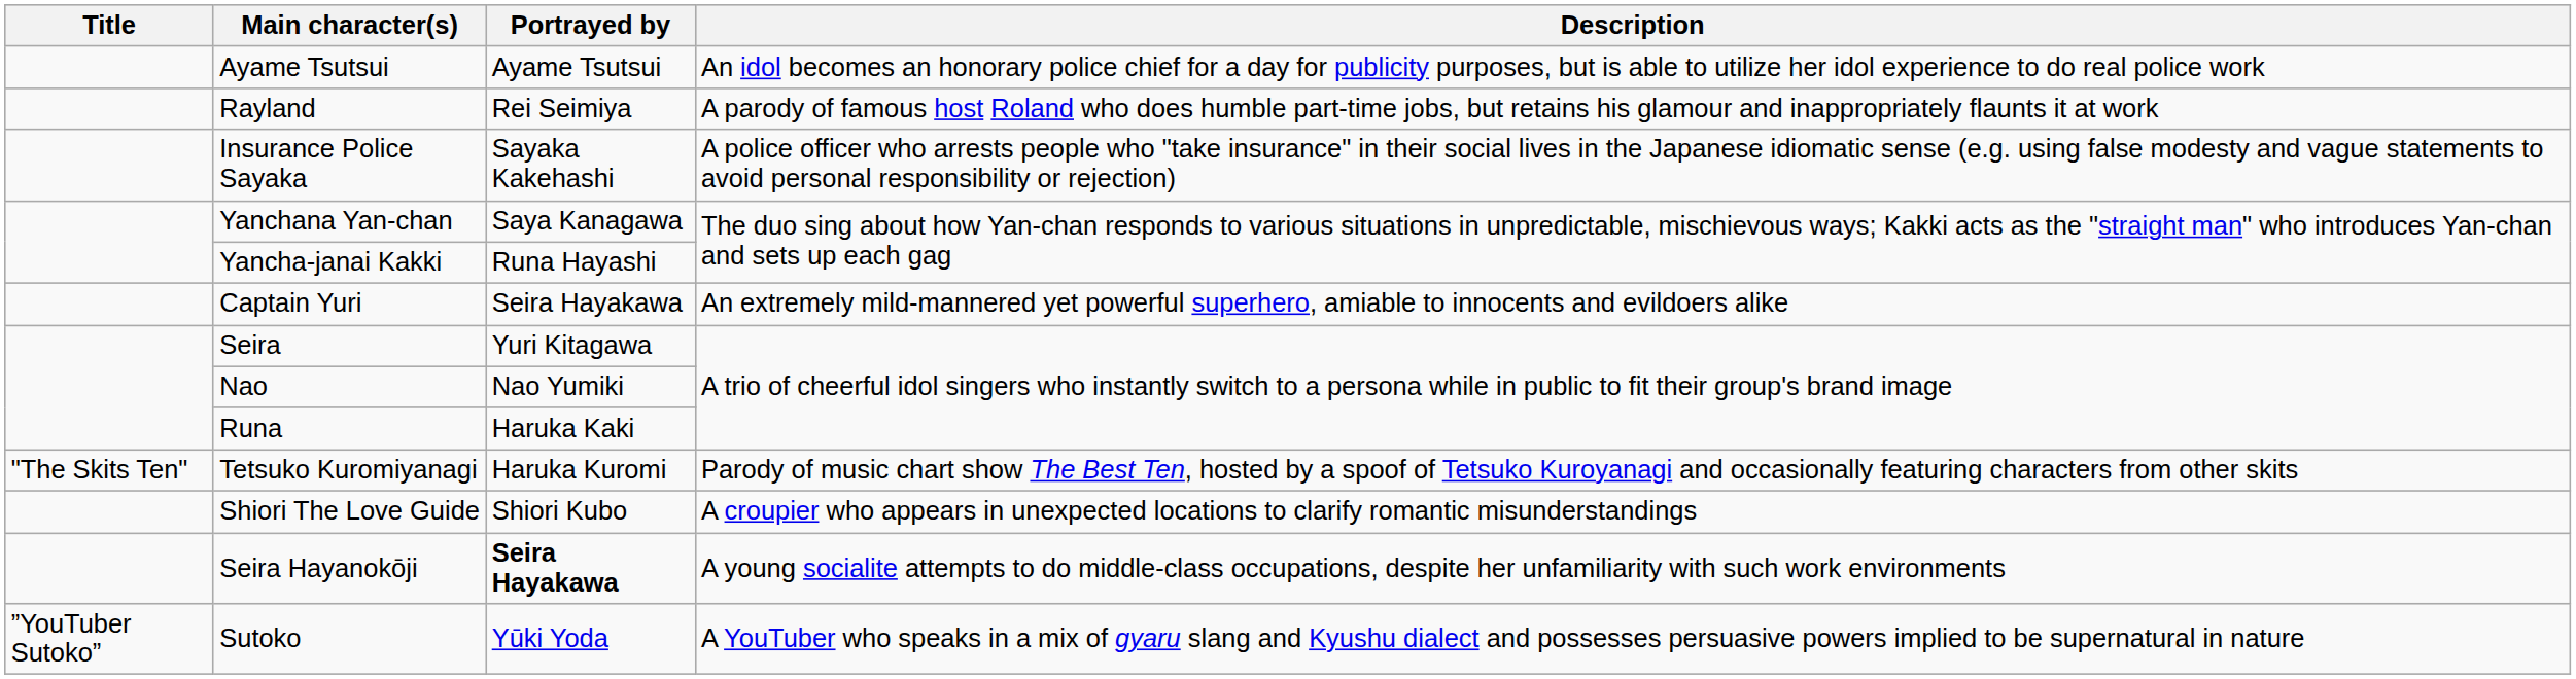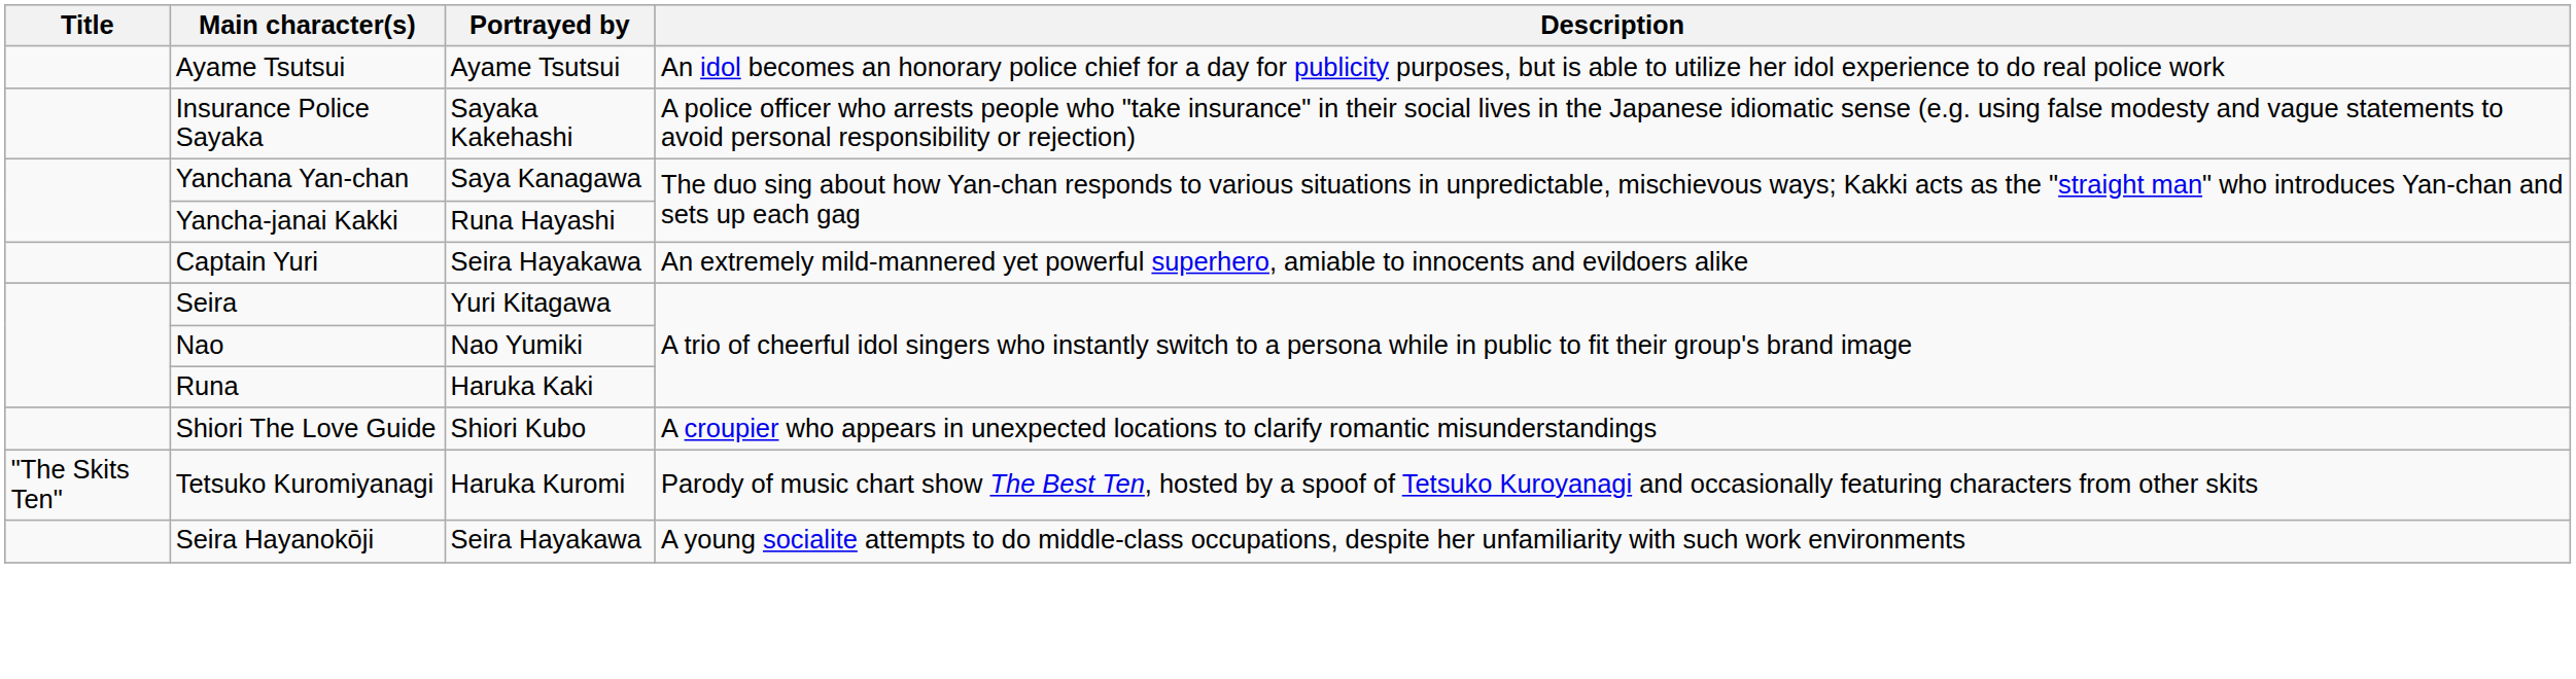- row: Rayland | Rei Seimiya | A parody of famous host Roland who does humble part-time jobs, but retains his glamour and inappropriately flaunts it at work
rows swapped: Shiori The Love Guide <-> Tetsuko Kuromiyanagi
Seira Hayanokōji | Portrayed by: bold -> normal
- row: ”YouTuber Sutoko” | Sutoko | Yūki Yoda | A YouTuber who speaks in a mix of gyaru slang and Kyushu dialect and possesses persuasive powers implied to be supernatural in nature
